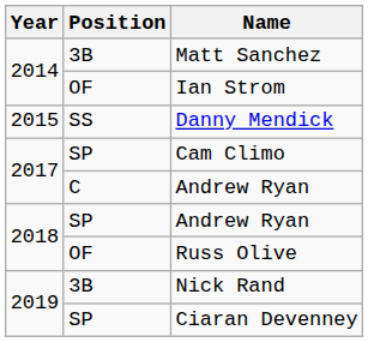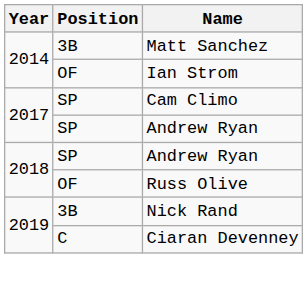- row: 2015 | SS | Danny Mendick
2017 / Andrew Ryan | Position: C -> SP
Ciaran Devenney | Position: SP -> C
